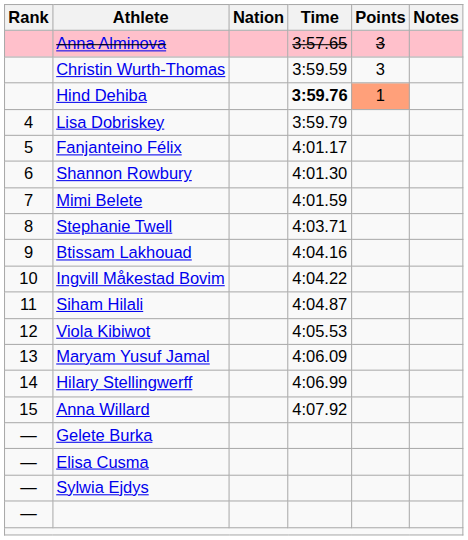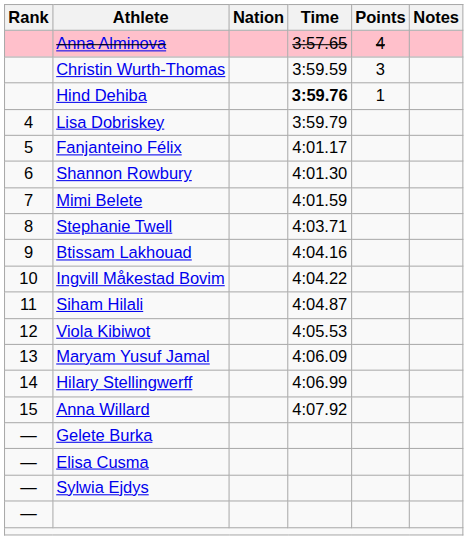Anna Alminova | Points: 3 -> 4
Hind Dehiba | Points: lightsalmon background -> no background
